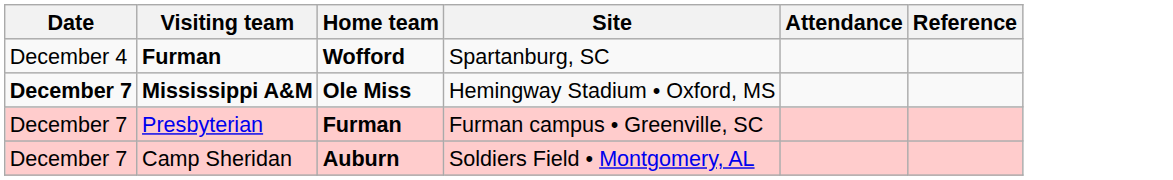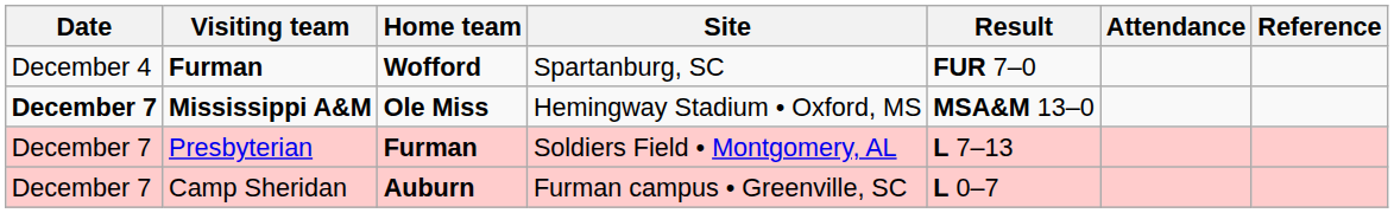+ column: Result | FUR 7–0 | MSA&M 13–0 | L 7–13 | L 0–7
Presbyterian | Site: Furman campus • Greenville, SC -> Soldiers Field • Montgomery, AL
Camp Sheridan | Site: Soldiers Field • Montgomery, AL -> Furman campus • Greenville, SC
